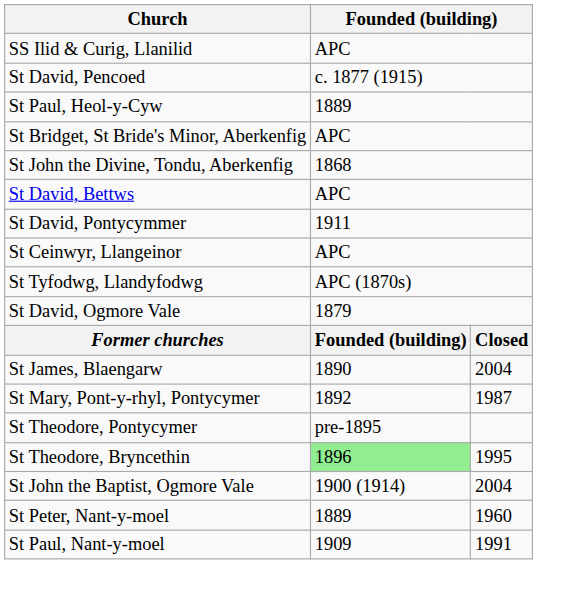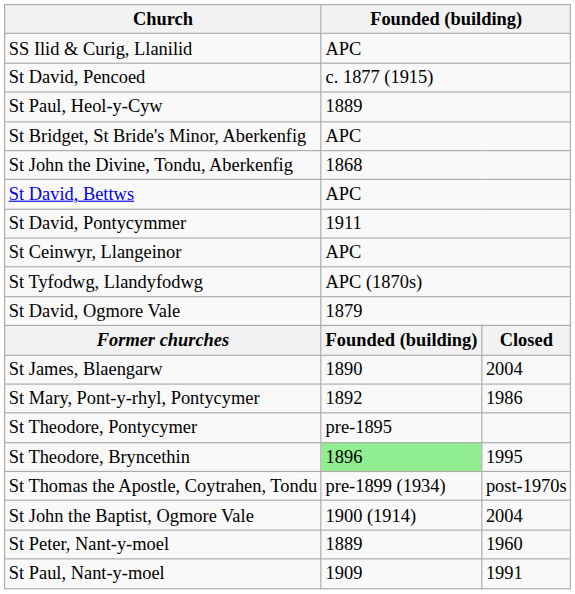St Mary, Pont-y-rhyl, Pontycymer | column 3: 1987 -> 1986
+ row: St Thomas the Apostle, Coytrahen, Tondu | pre-1899 (1934) | post-1970s
